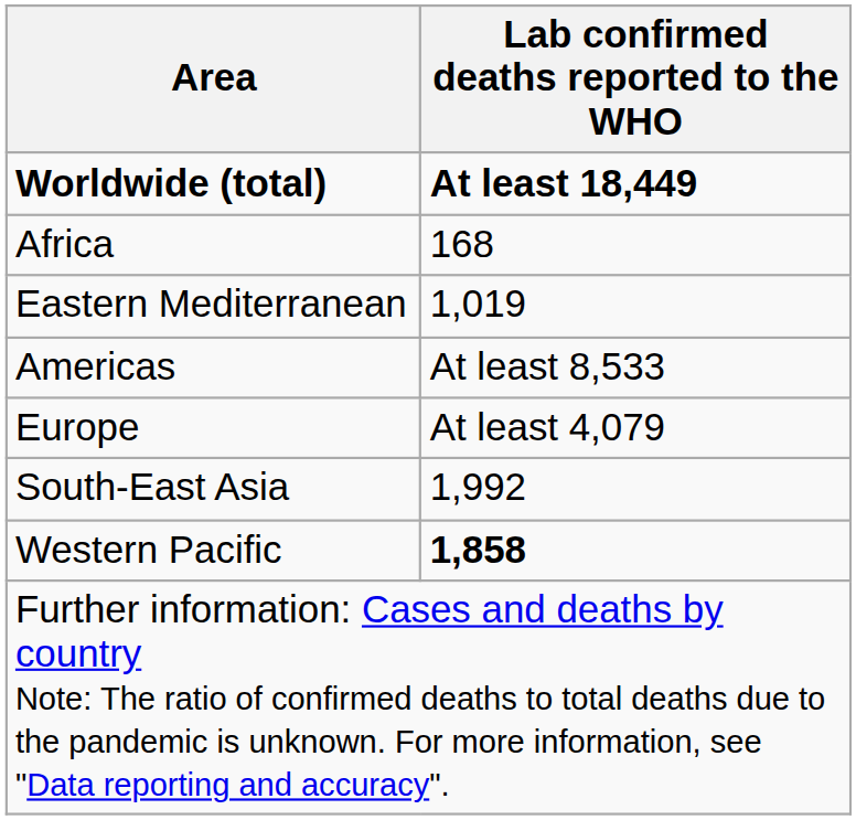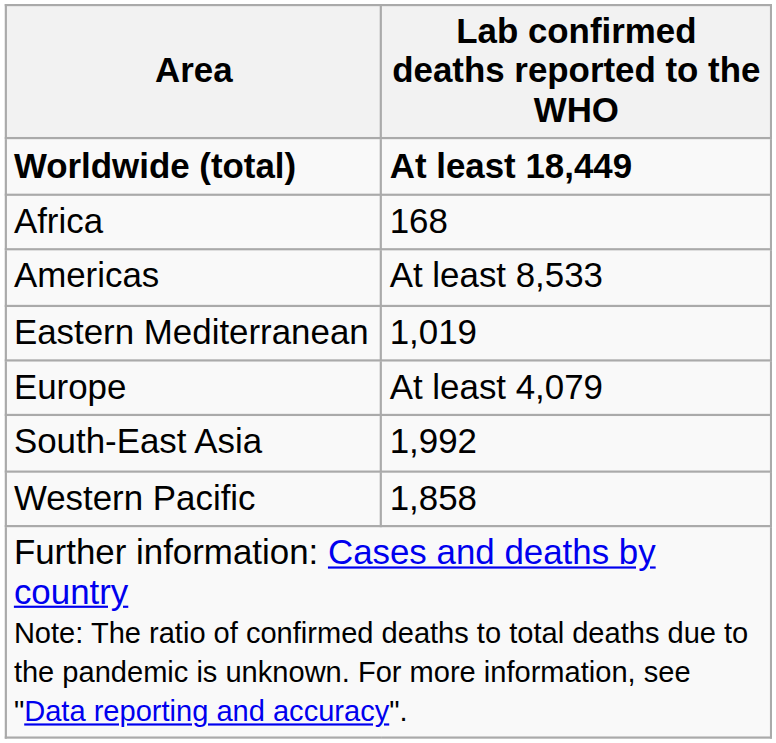rows swapped: Americas <-> Eastern Mediterranean
Western Pacific | Lab confirmed deaths reported to the WHO: bold -> normal
